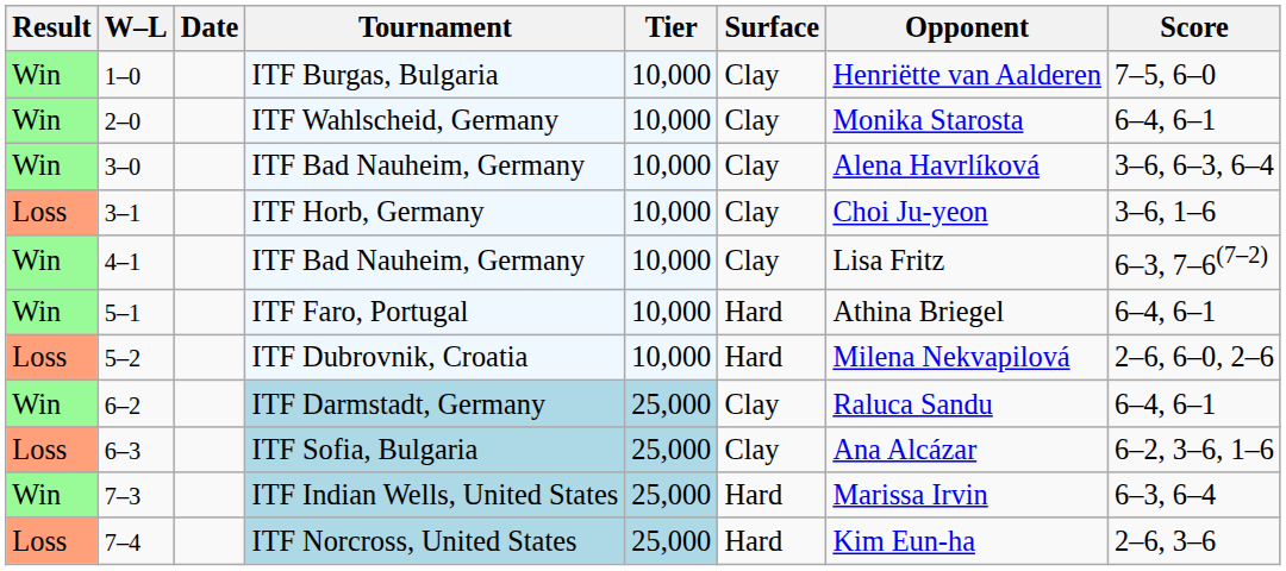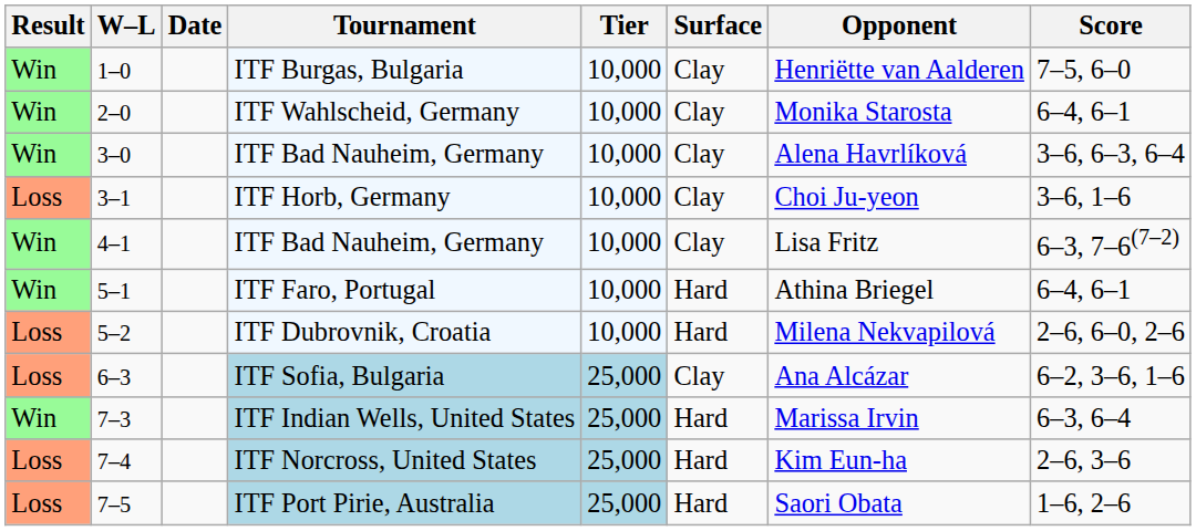- row: Win | 6–2 | ITF Darmstadt, Germany | 25,000 | Clay | Raluca Sandu | 6–4, 6–1
+ row: Loss | 7–5 | ITF Port Pirie, Australia | 25,000 | Hard | Saori Obata | 1–6, 2–6
